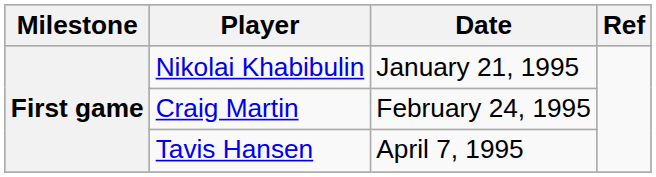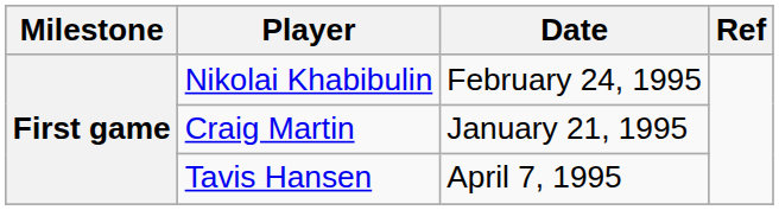Nikolai Khabibulin | Date: January 21, 1995 -> February 24, 1995
Craig Martin | Date: February 24, 1995 -> January 21, 1995
